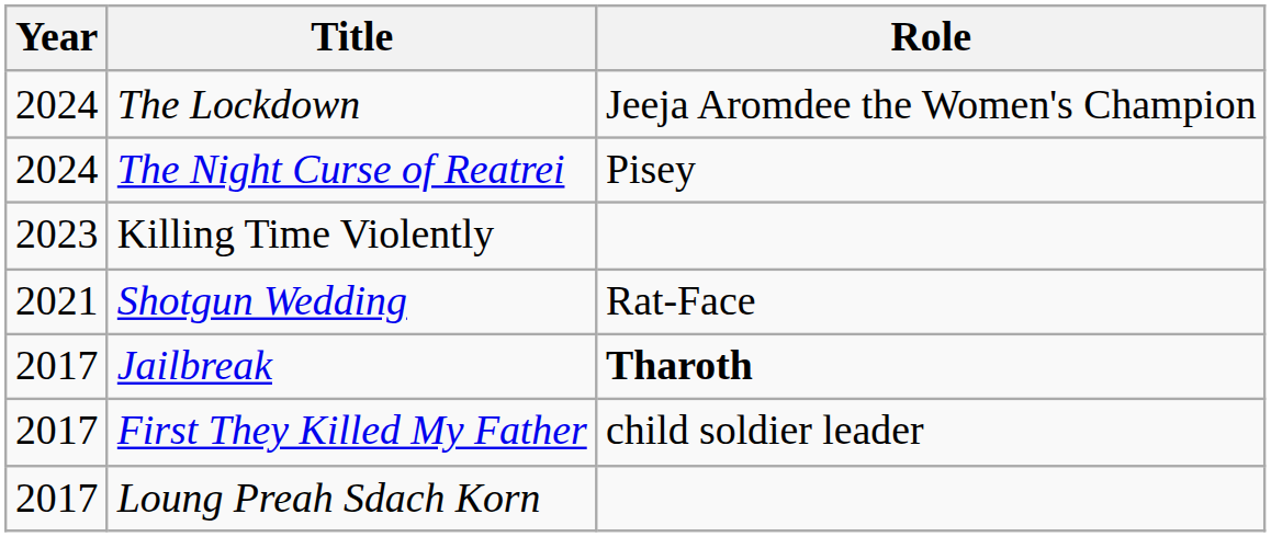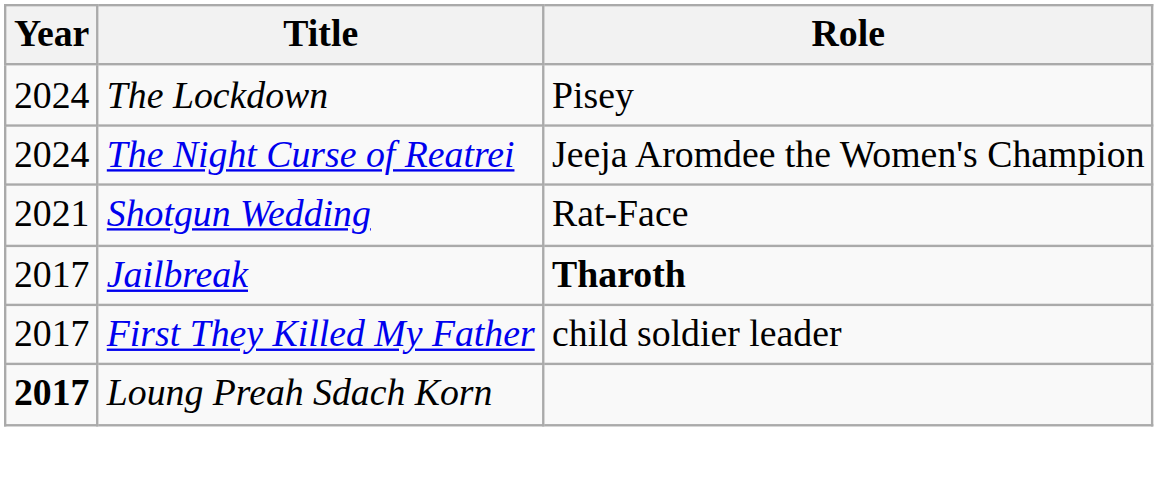The Lockdown | Role: Jeeja Aromdee the Women's Champion -> Pisey
The Night Curse of Reatrei | Role: Pisey -> Jeeja Aromdee the Women's Champion
- row: 2023 | Killing Time Violently
Loung Preah Sdach Korn | Year: normal -> bold
